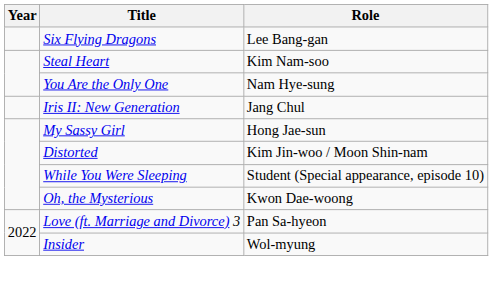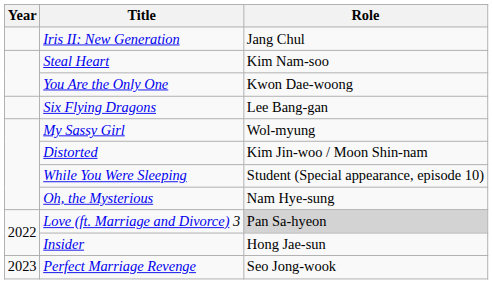rows swapped: Iris II: New Generation <-> Six Flying Dragons
You Are the Only One | Role: Nam Hye-sung -> Kwon Dae-woong
My Sassy Girl | Role: Hong Jae-sun -> Wol-myung
Oh, the Mysterious | Role: Kwon Dae-woong -> Nam Hye-sung
Love (ft. Marriage and Divorce) 3 | Role: no background -> lightgrey background
Insider | Role: Wol-myung -> Hong Jae-sun
+ row: 2023 | Perfect Marriage Revenge | Seo Jong-wook
